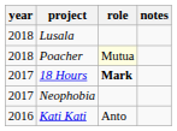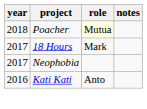- row: 2018 | Lusala
18 Hours | role: bold -> normal
